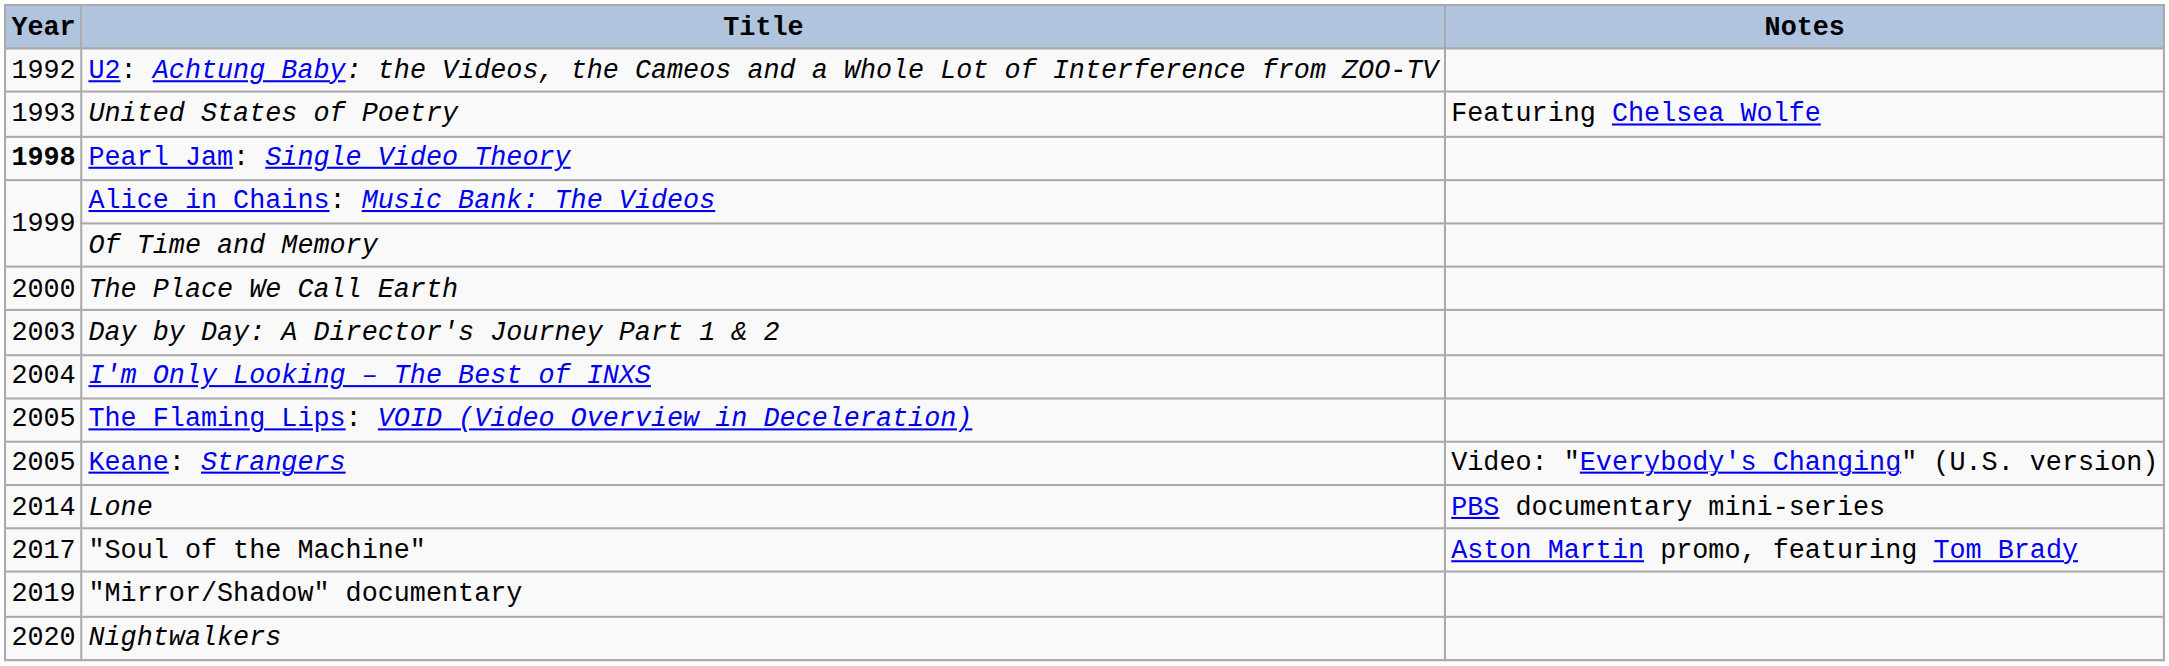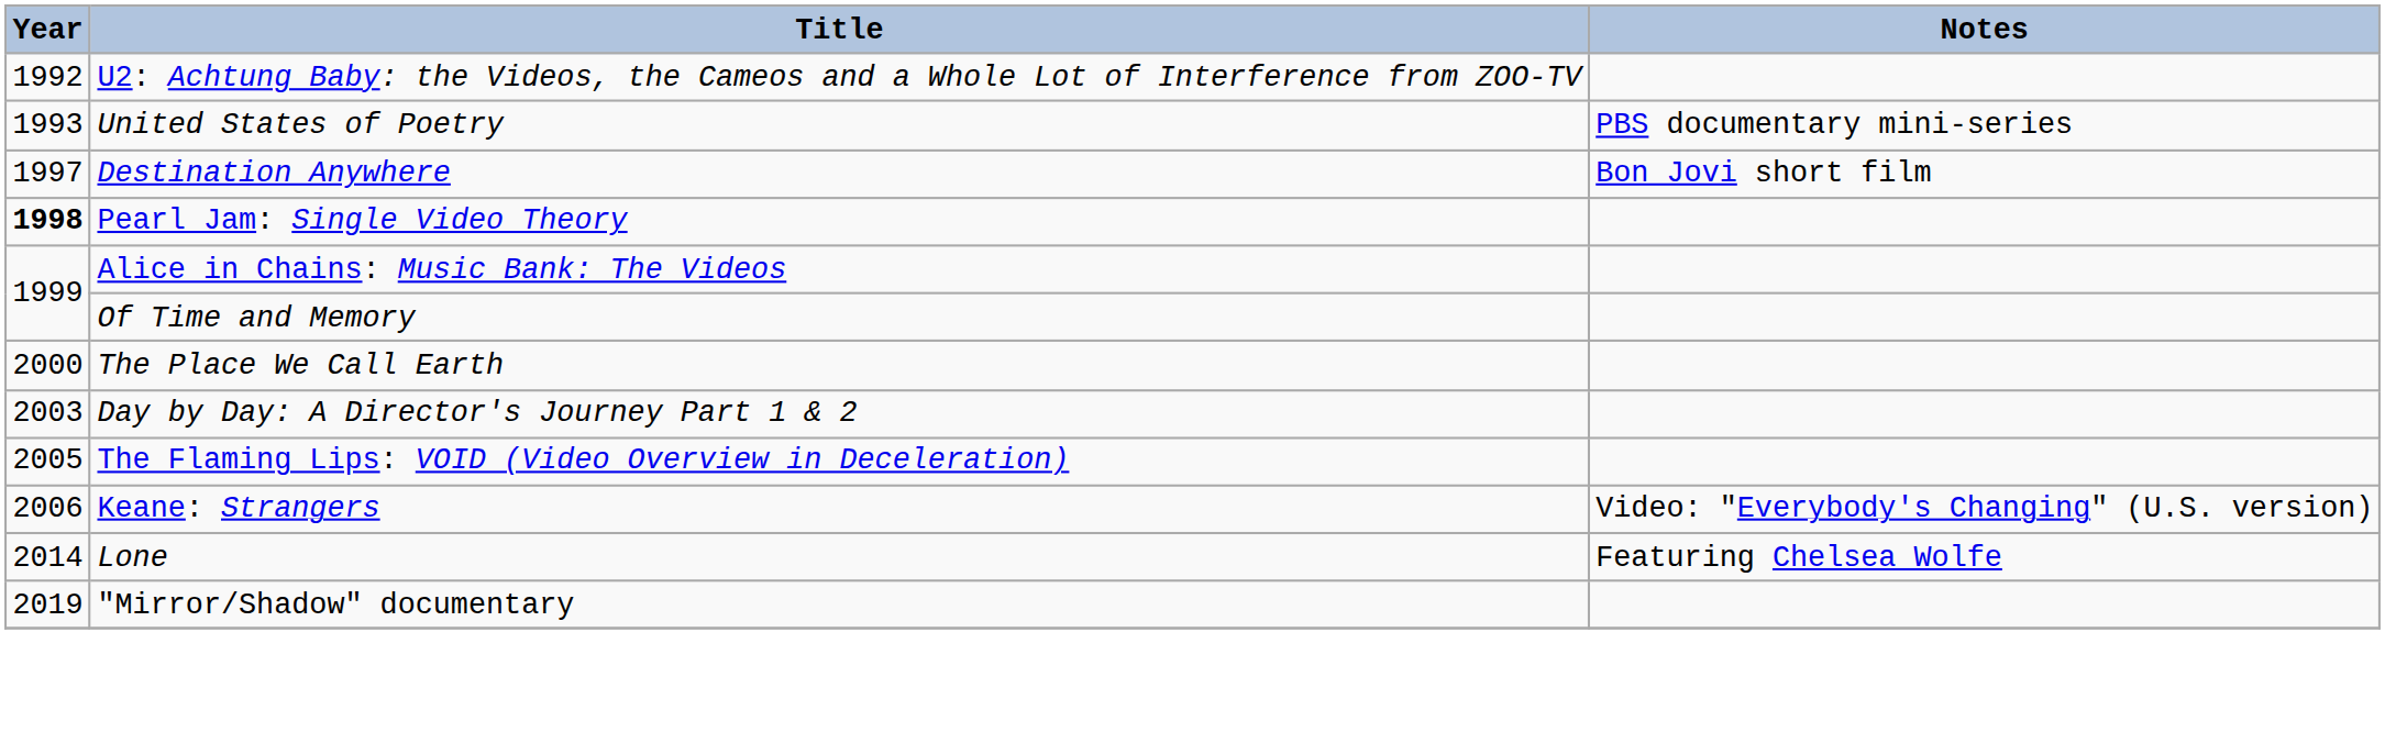United States of Poetry | Notes: Featuring Chelsea Wolfe -> PBS documentary mini-series
+ row: 1997 | Destination Anywhere | Bon Jovi short film
- row: 2004 | I'm Only Looking – The Best of INXS
Keane: Strangers | Year: 2005 -> 2006
Lone | Notes: PBS documentary mini-series -> Featuring Chelsea Wolfe
- row: 2017 | "Soul of the Machine" | Aston Martin promo, featuring Tom Brady
- row: 2020 | Nightwalkers
